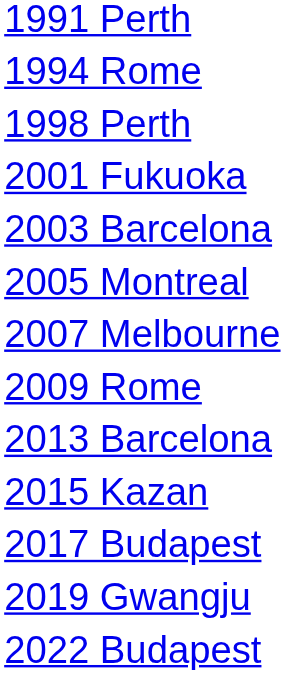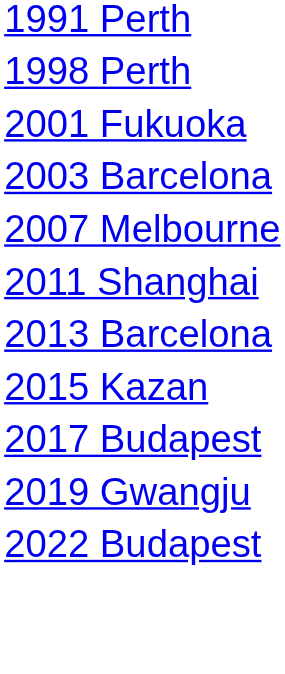- row: 1994 Rome
- row: 2005 Montreal
- row: 2009 Rome
+ row: 2011 Shanghai
